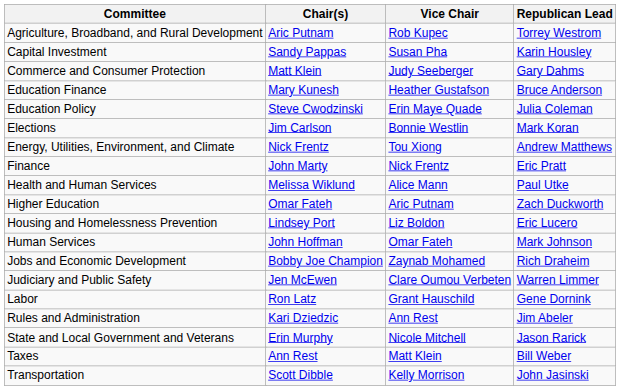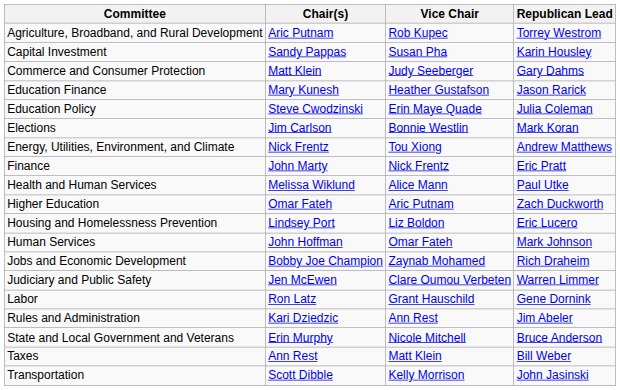Education Finance | Republican Lead: Bruce Anderson -> Jason Rarick
State and Local Government and Veterans | Republican Lead: Jason Rarick -> Bruce Anderson
